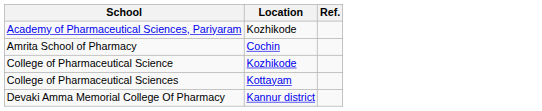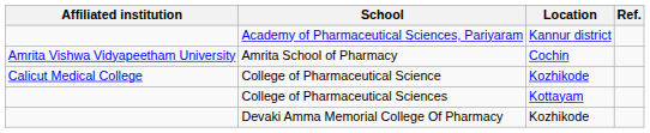+ column: Affiliated institution | Amrita Vishwa Vidyapeetham University | Calicut Medical College
Academy of Pharmaceutical Sciences, Pariyaram | Location: Kozhikode -> Kannur district
Devaki Amma Memorial College Of Pharmacy | Location: Kannur district -> Kozhikode
